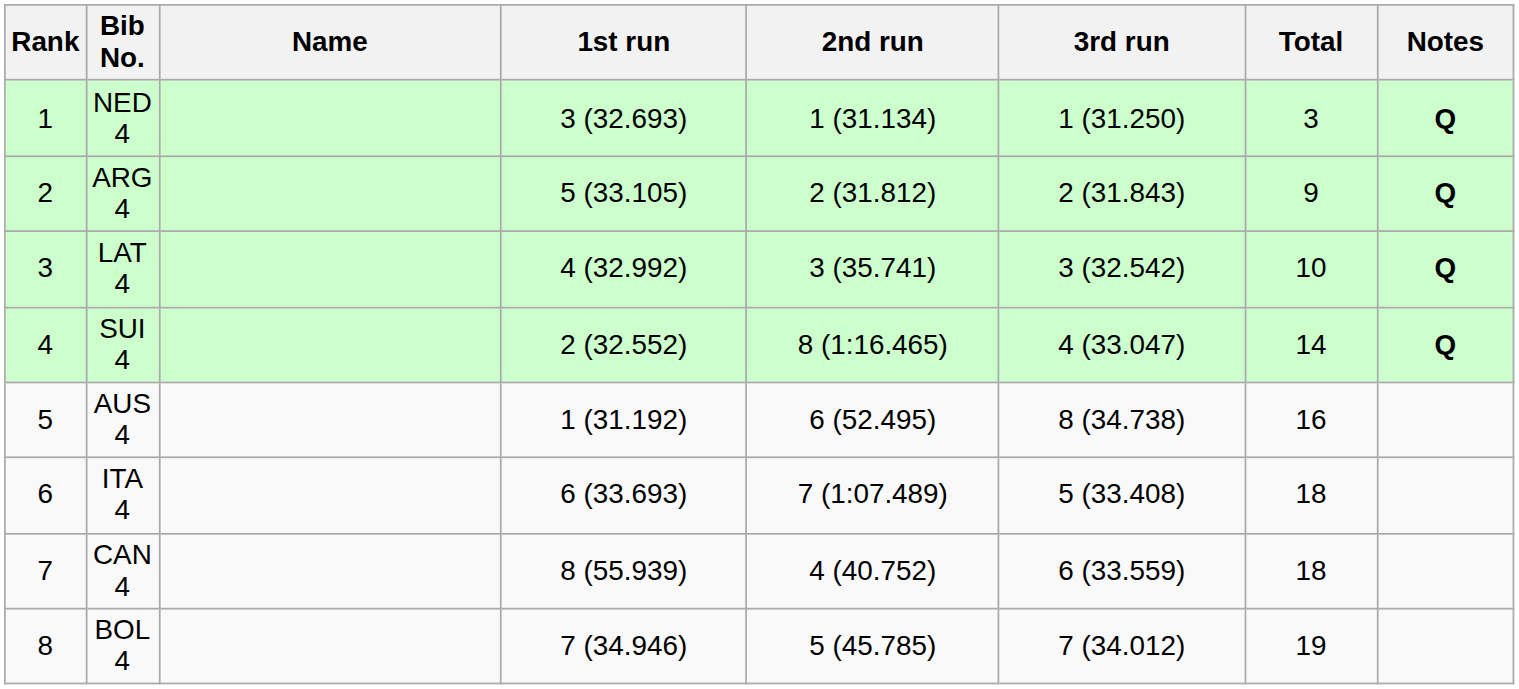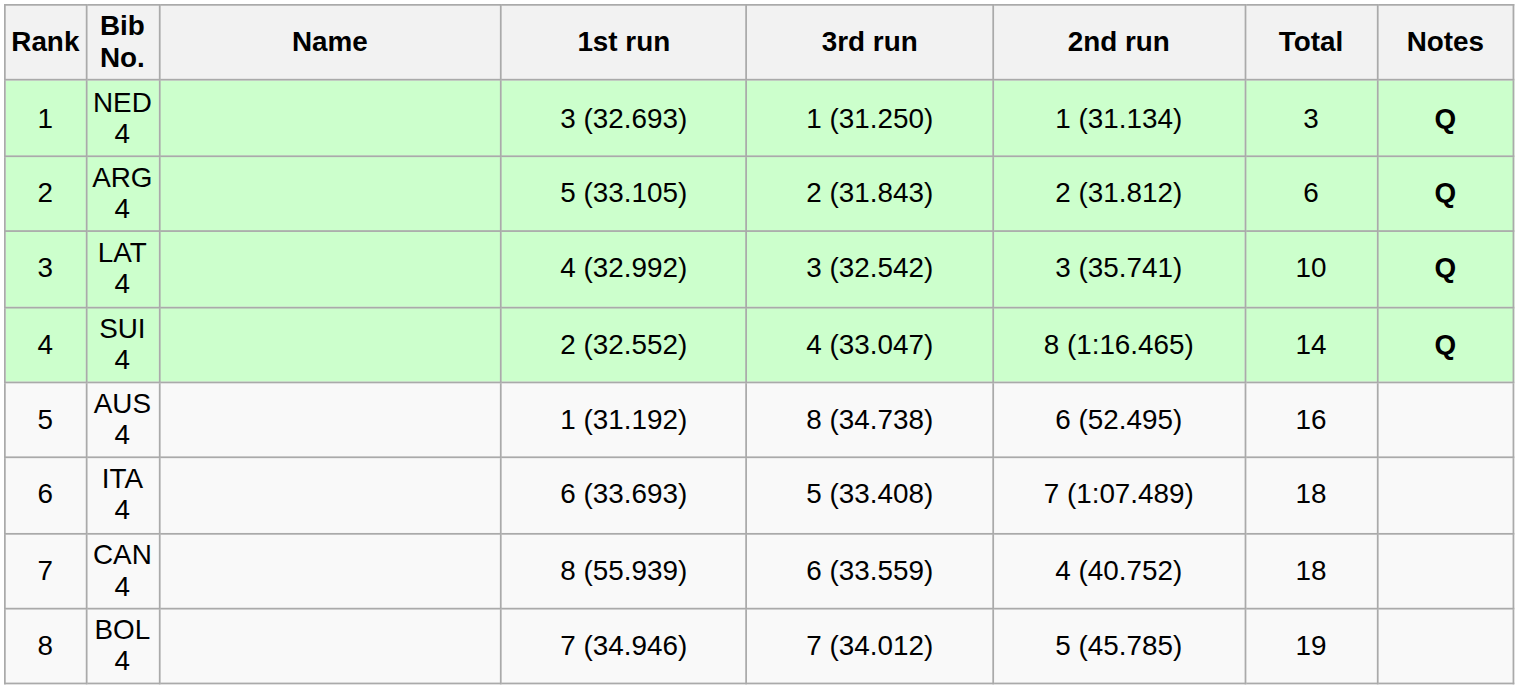columns swapped: 2nd run <-> 3rd run
ARG 4 | Total: 9 -> 6
